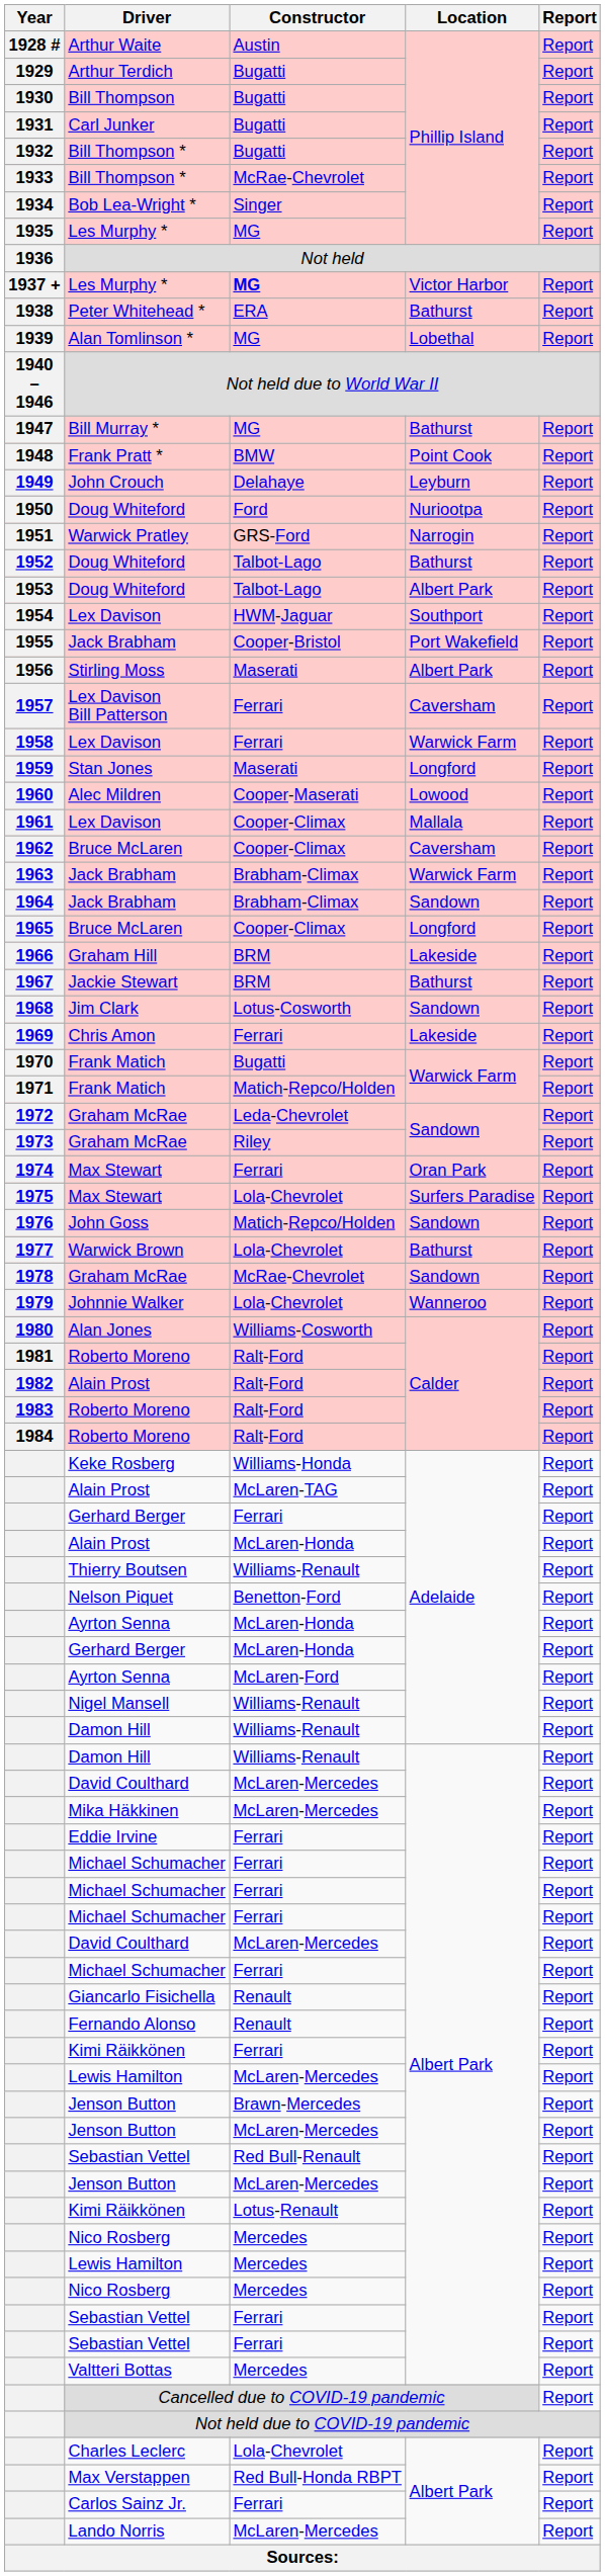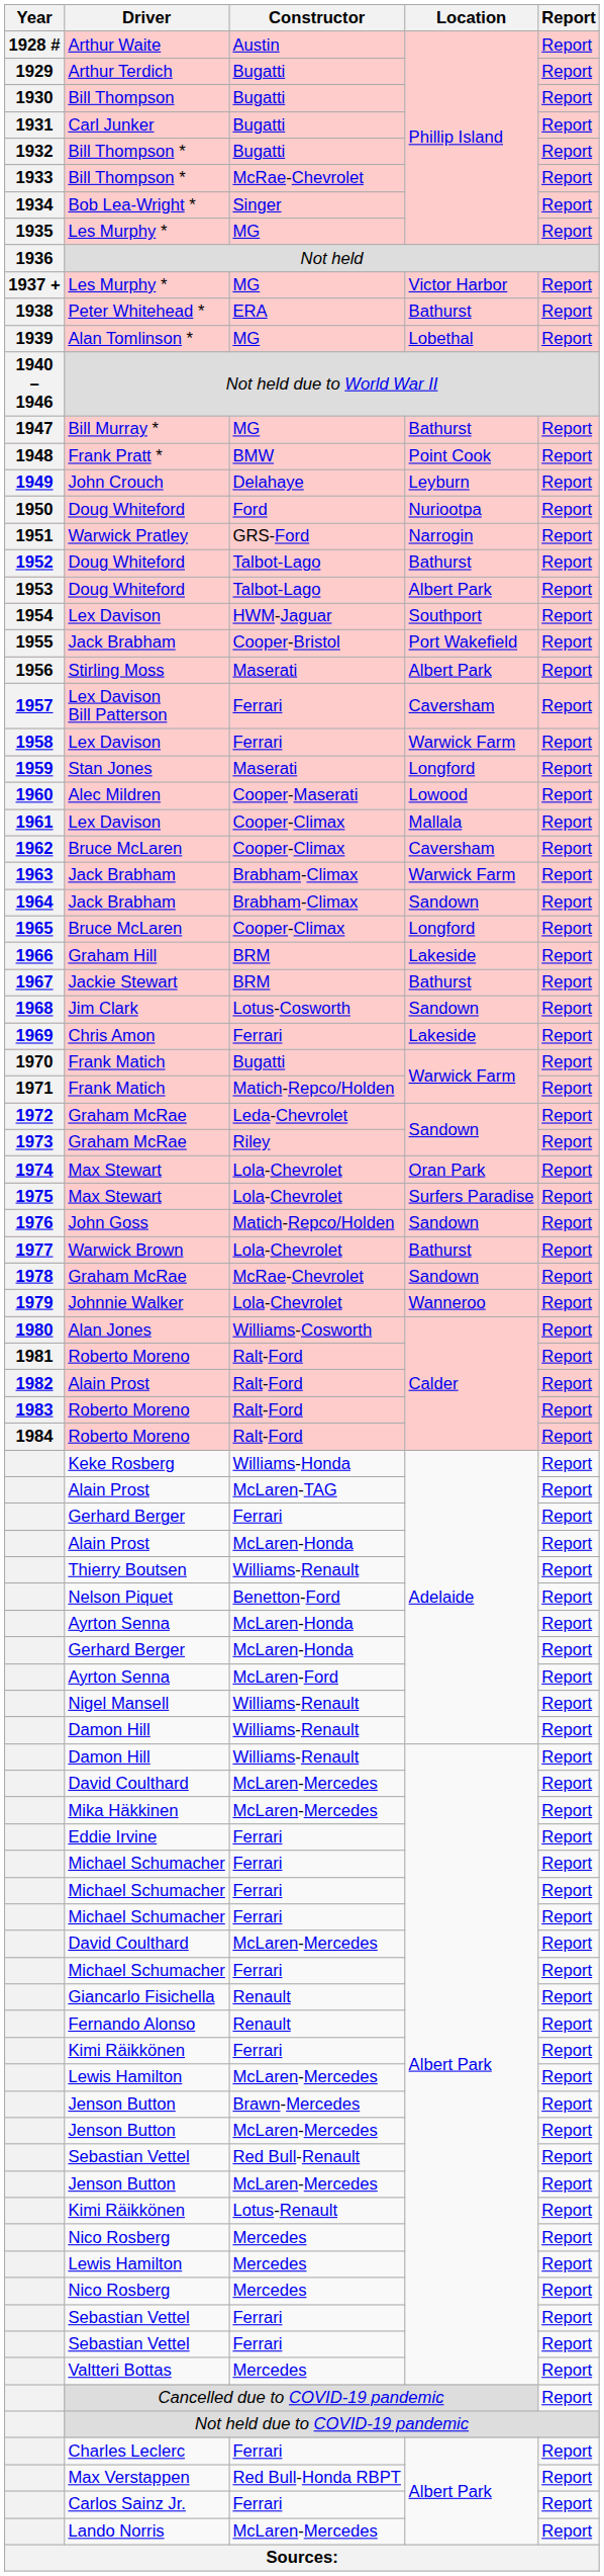1937 + / Les Murphy * | Constructor: bold -> normal
1974 / Max Stewart | Constructor: Ferrari -> Lola-Chevrolet
Charles Leclerc | Constructor: Lola-Chevrolet -> Ferrari
